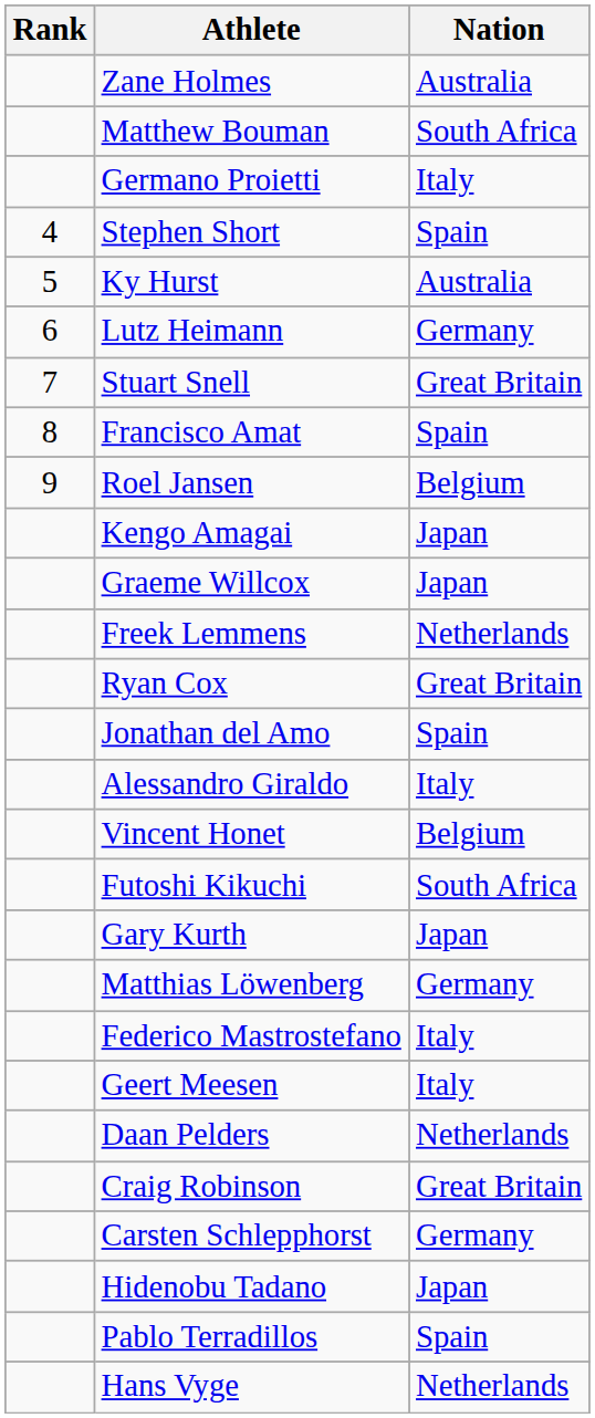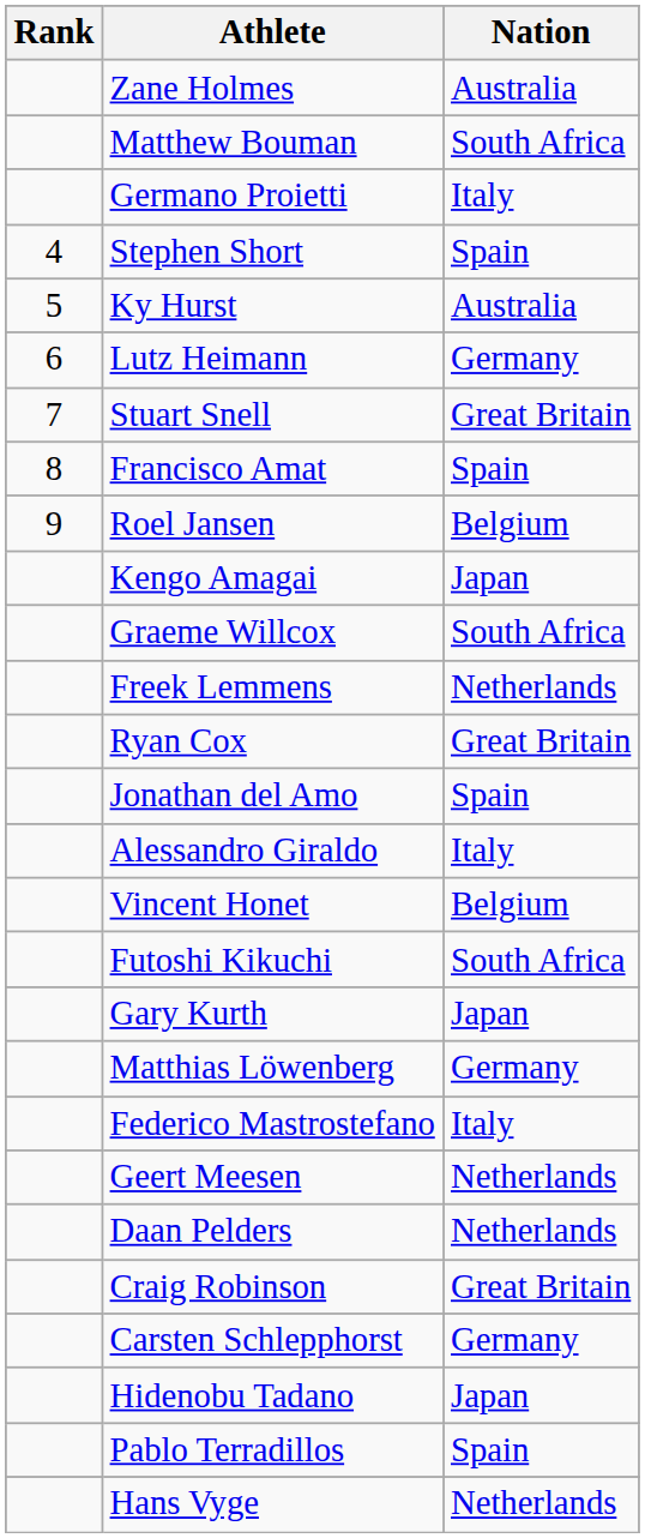Graeme Willcox | Nation: Japan -> South Africa
Geert Meesen | Nation: Italy -> Netherlands
